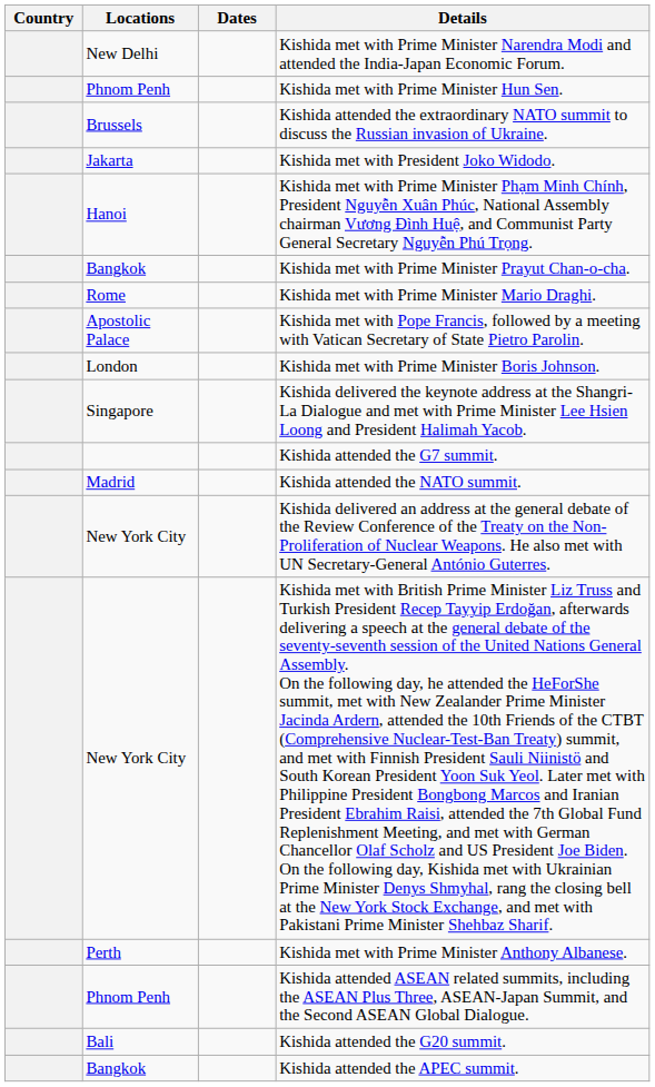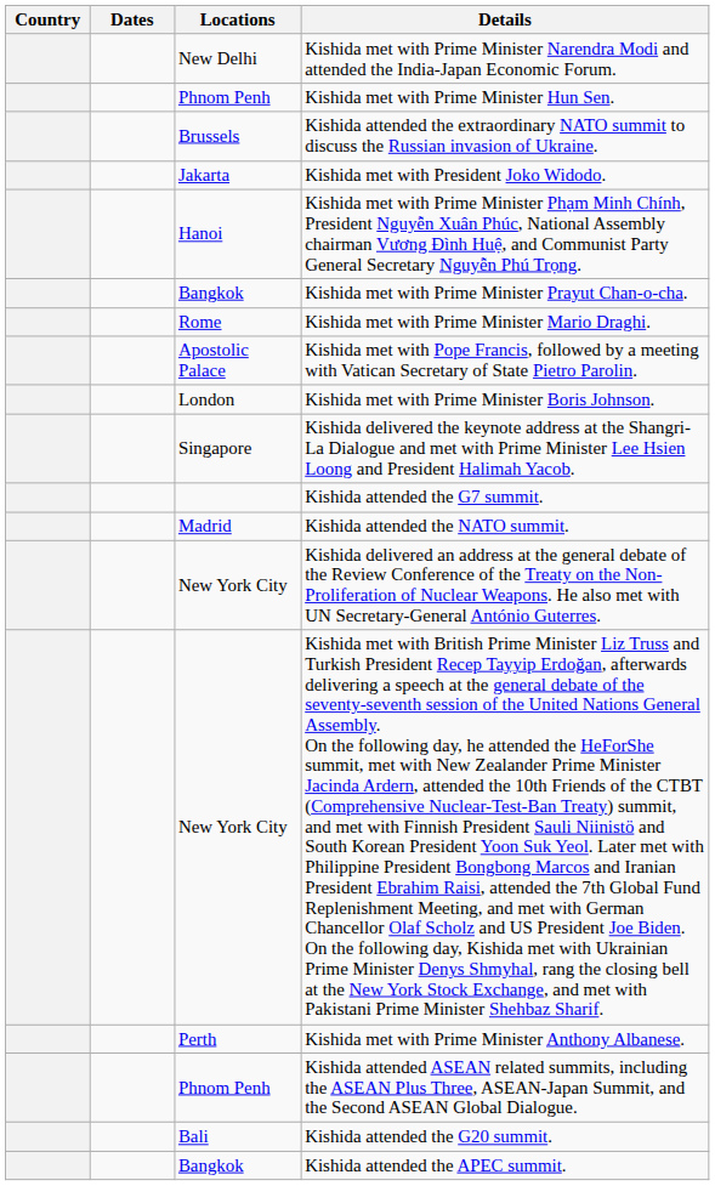columns swapped: Locations <-> Dates
